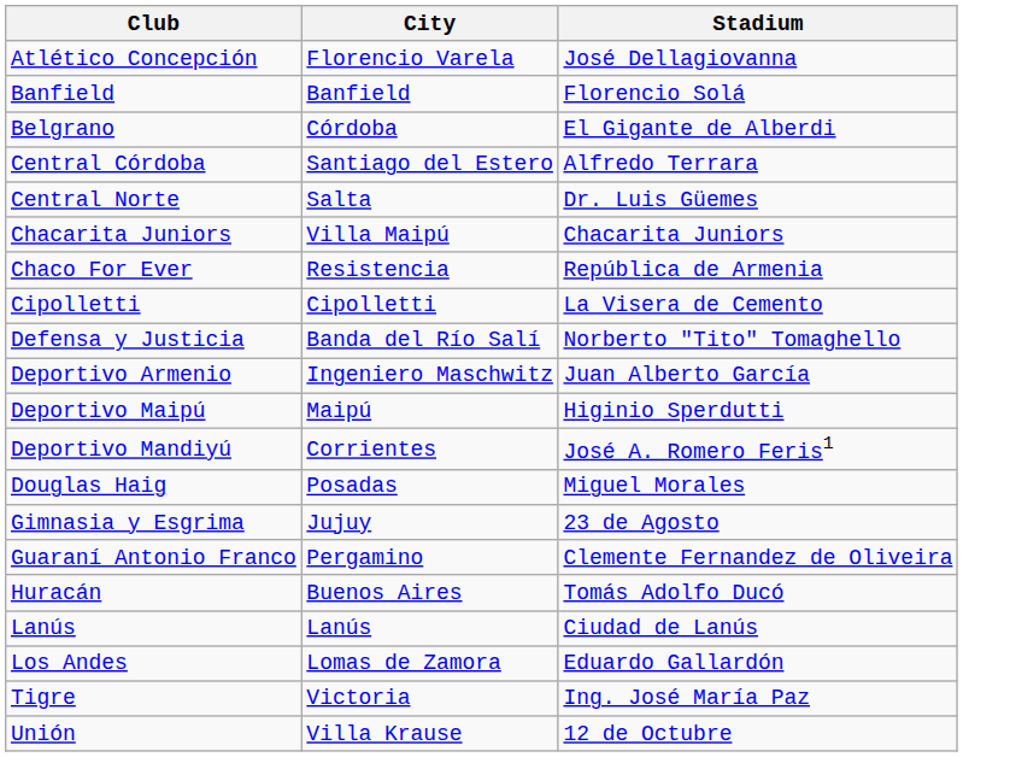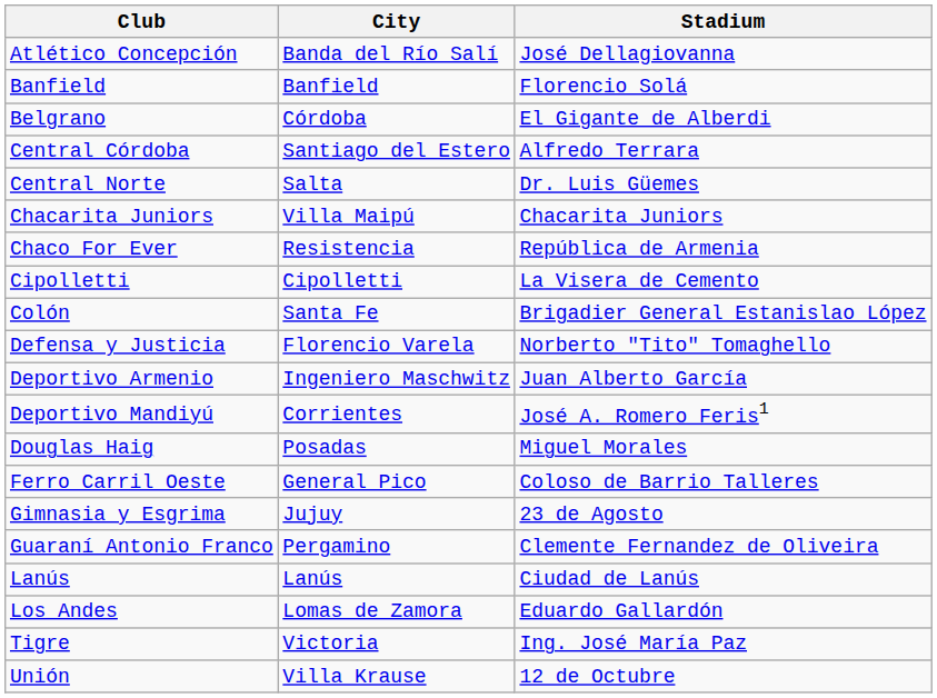Atlético Concepción | City: Florencio Varela -> Banda del Río Salí
+ row: Colón | Santa Fe | Brigadier General Estanislao López
Defensa y Justicia | City: Banda del Río Salí -> Florencio Varela
- row: Deportivo Maipú | Maipú | Higinio Sperdutti
+ row: Ferro Carril Oeste | General Pico | Coloso de Barrio Talleres
- row: Huracán | Buenos Aires | Tomás Adolfo Ducó
